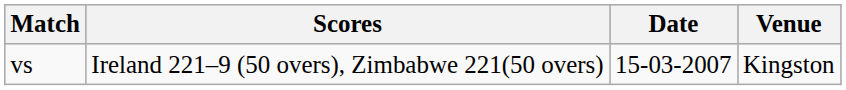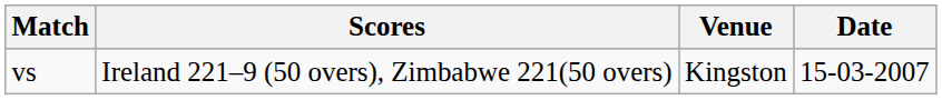columns swapped: Venue <-> Date
